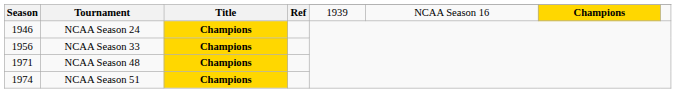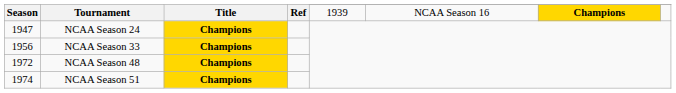NCAA Season 24 | Season: 1946 -> 1947
NCAA Season 48 | Season: 1971 -> 1972
